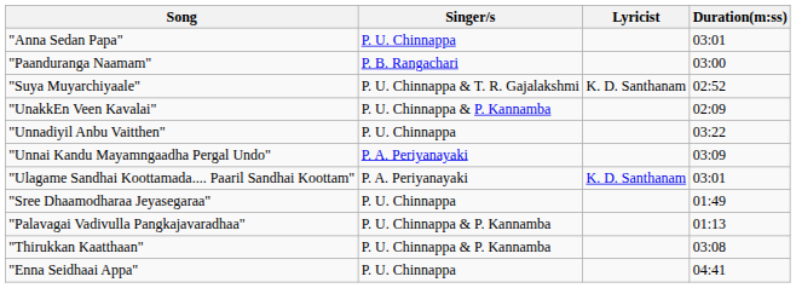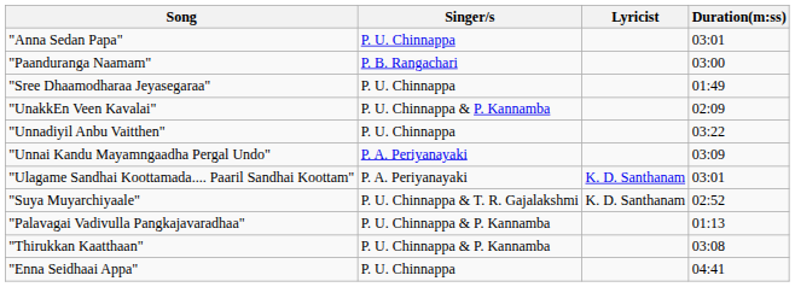rows swapped: "Sree Dhaamodharaa Jeyasegaraa" <-> "Suya Muyarchiyaale"
